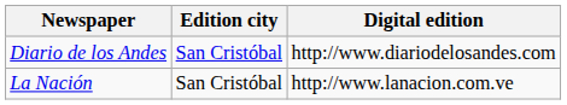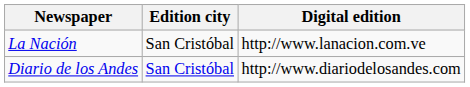rows swapped: Diario de los Andes <-> La Nación
